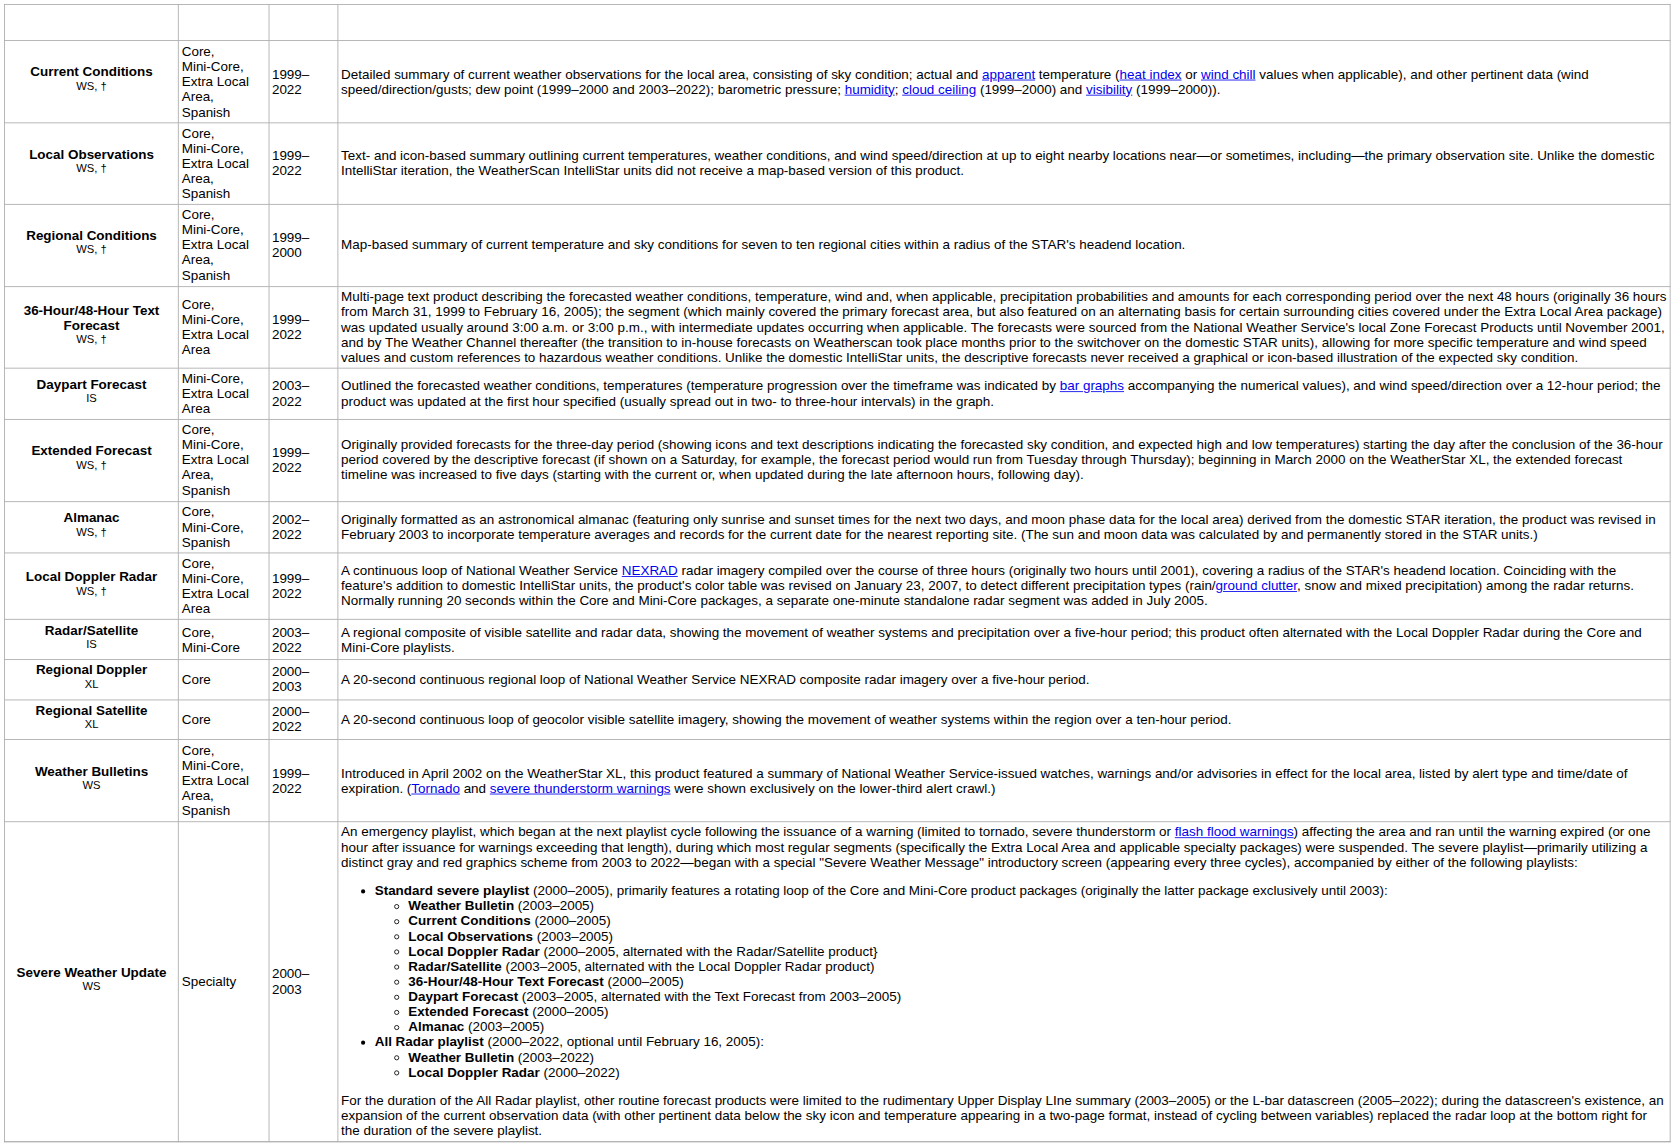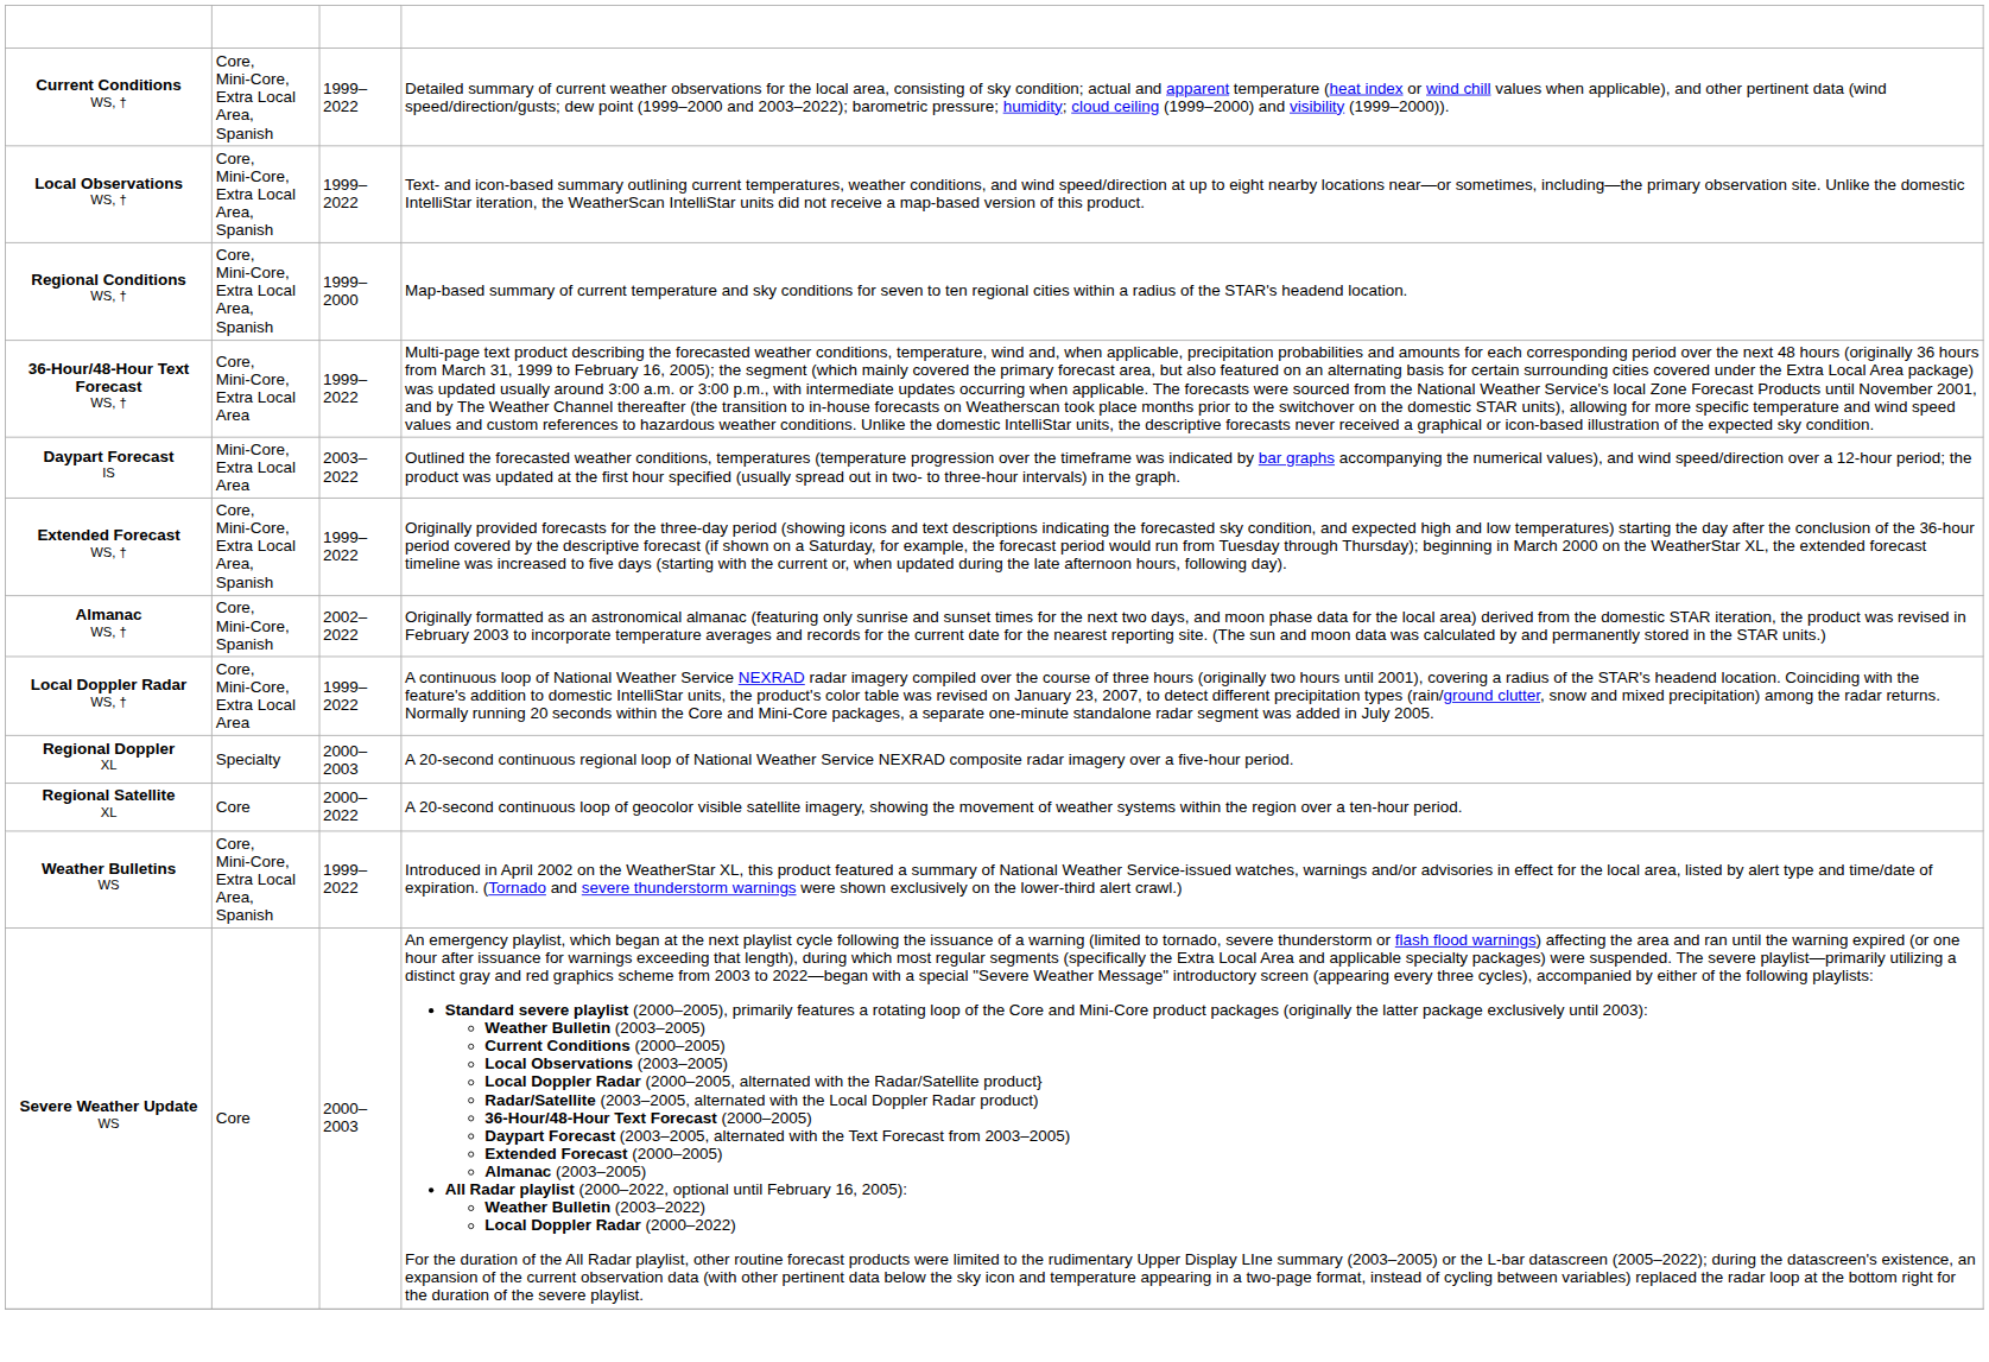- row: Radar/Satellite IS | Core, Mini-Core | 2003–2022 | A regional composite of visible satellite and radar data, showing the movement of weather systems and precipitation over a five-hour period; this product often alternated with the Local Doppler Radar during the Core and Mini-Core playlists.
Regional Doppler XL | Package(s) included: Core -> Specialty
Severe Weather Update WS | Package(s) included: Specialty -> Core
